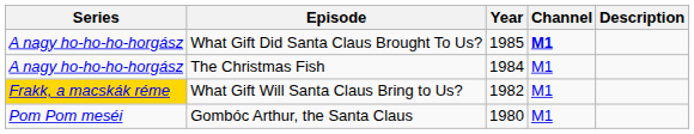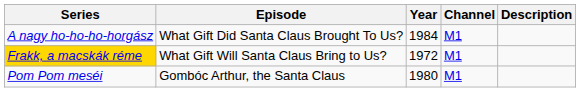What Gift Did Santa Claus Brought To Us? | Year: 1985 -> 1984
What Gift Did Santa Claus Brought To Us? | Channel: bold -> normal
- row: A nagy ho-ho-ho-horgász | The Christmas Fish | 1984 | M1
What Gift Will Santa Claus Bring to Us? | Year: 1982 -> 1972
